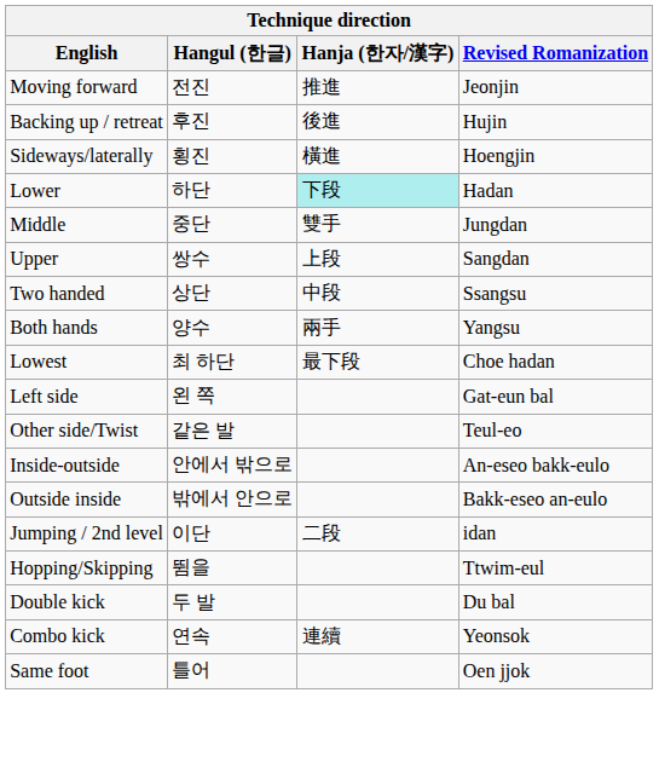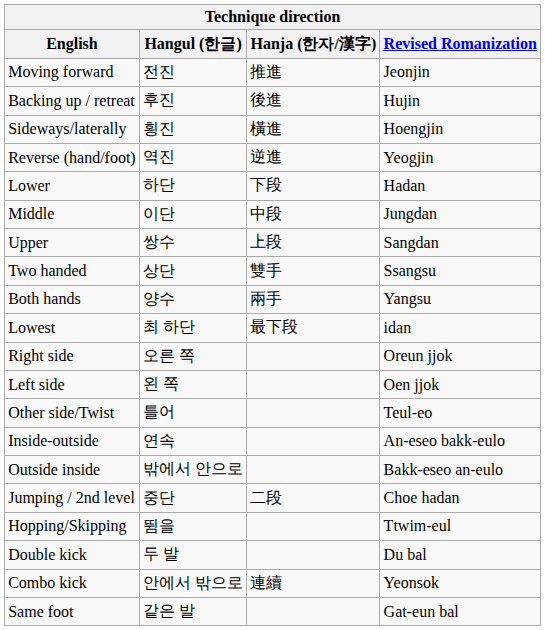+ row: Reverse (hand/foot) | 역진 | 逆進 | Yeogjin
Lower | Hanja (한자/漢字): paleturquoise background -> no background
Middle | Hangul (한글): 중단 -> 이단
Middle | Hanja (한자/漢字): 雙手 -> 中段
Two handed | Hanja (한자/漢字): 中段 -> 雙手
Lowest | Revised Romanization: Choe hadan -> idan
+ row: Right side | 오른 쪽 | Oreun jjok
Left side | Revised Romanization: Gat-eun bal -> Oen jjok
Other side/Twist | Hangul (한글): 같은 발 -> 틀어
Inside-outside | Hangul (한글): 안에서 밖으로 -> 연속
Jumping / 2nd level | Hangul (한글): 이단 -> 중단
Jumping / 2nd level | Revised Romanization: idan -> Choe hadan
Combo kick | Hangul (한글): 연속 -> 안에서 밖으로
Same foot | Hangul (한글): 틀어 -> 같은 발
Same foot | Revised Romanization: Oen jjok -> Gat-eun bal
